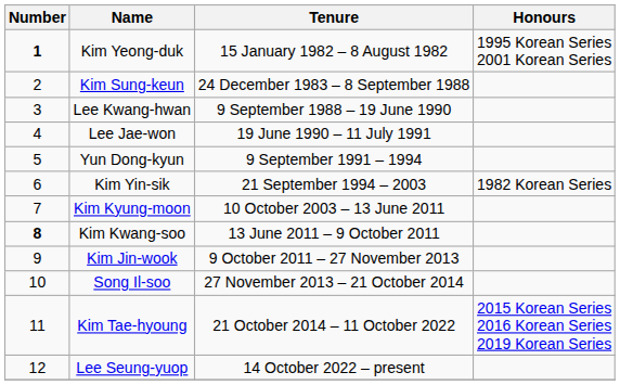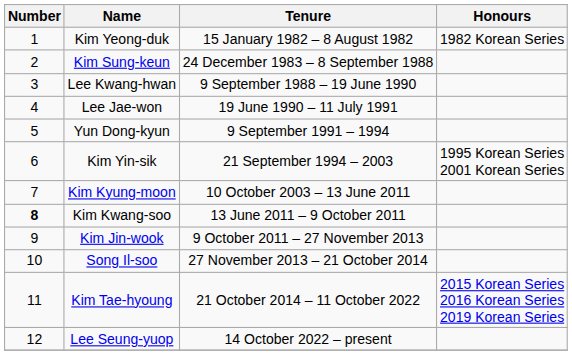Kim Yeong-duk | Number: bold -> normal
Kim Yeong-duk | Honours: 1995 Korean Series 2001 Korean Series -> 1982 Korean Series
Kim Yin-sik | Honours: 1982 Korean Series -> 1995 Korean Series 2001 Korean Series
